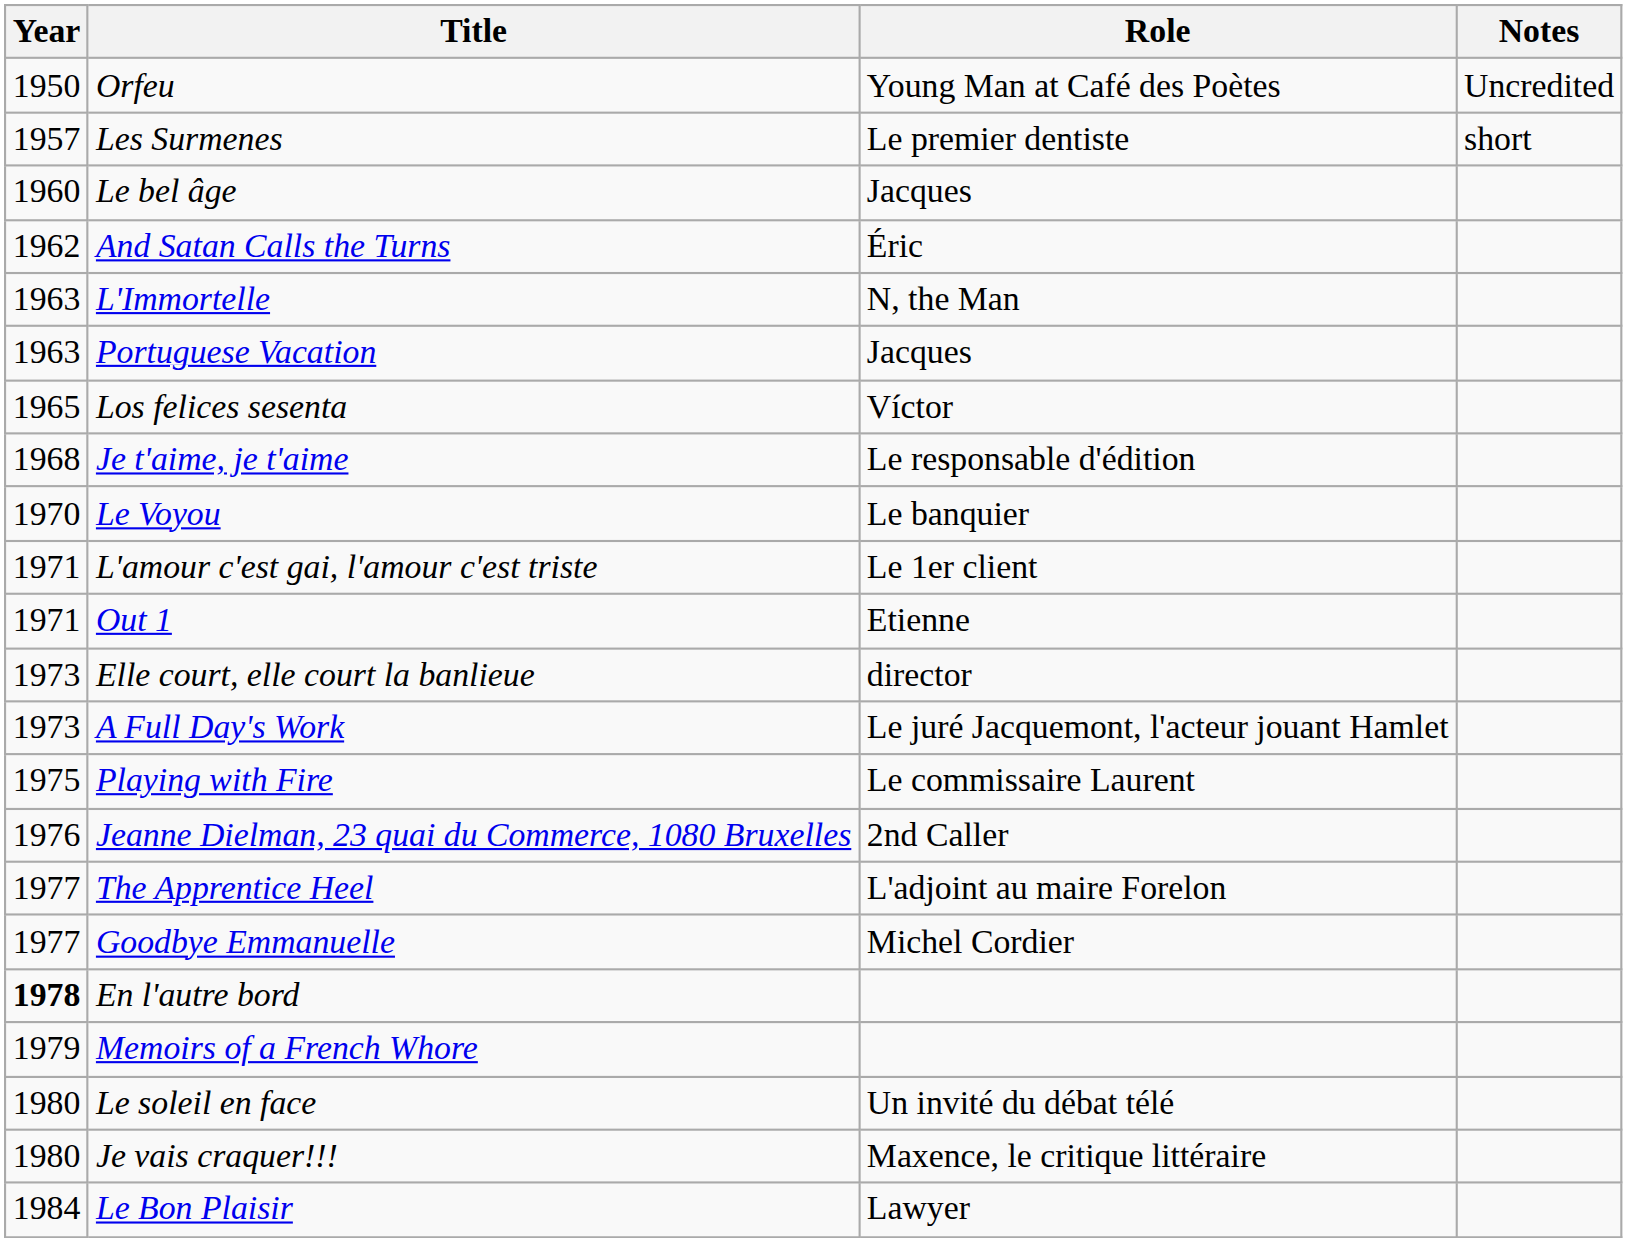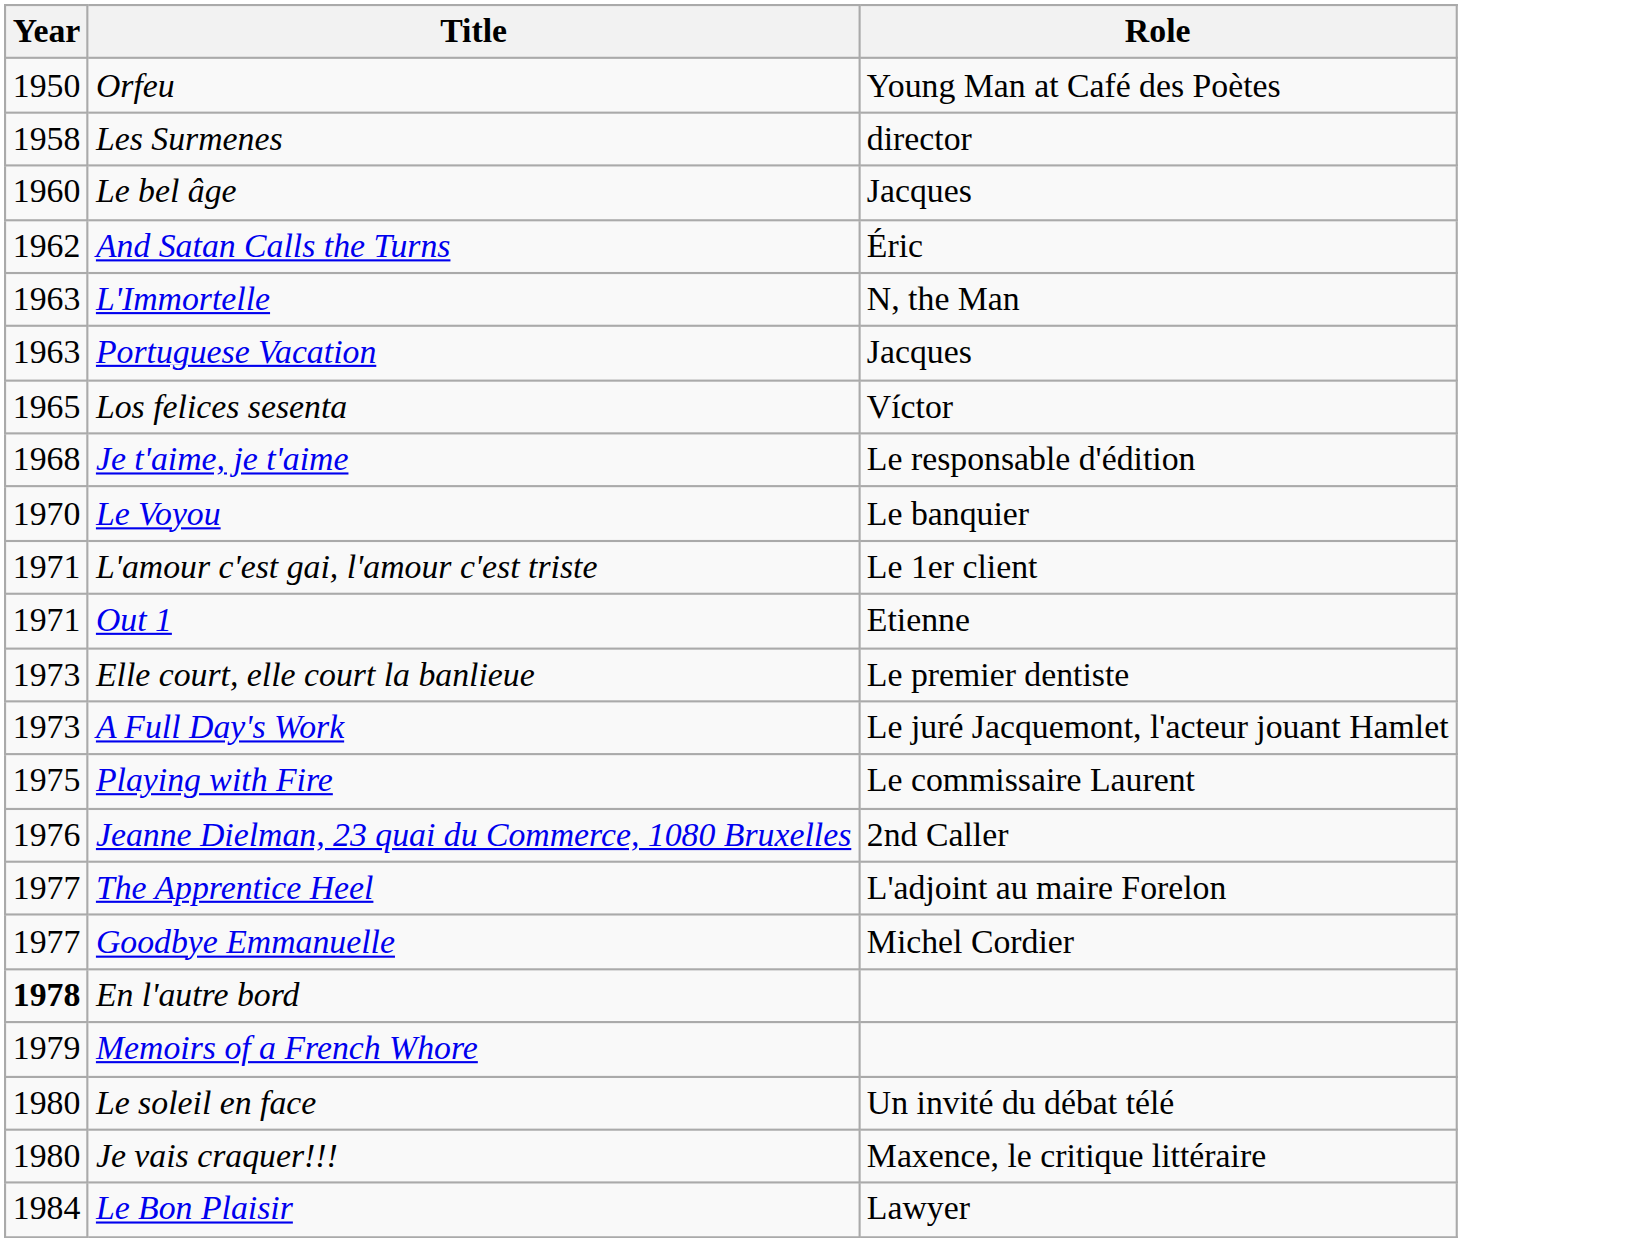- column: Notes | Uncredited | short
Les Surmenes | Year: 1957 -> 1958
Les Surmenes | Role: Le premier dentiste -> director
Elle court, elle court la banlieue | Role: director -> Le premier dentiste
